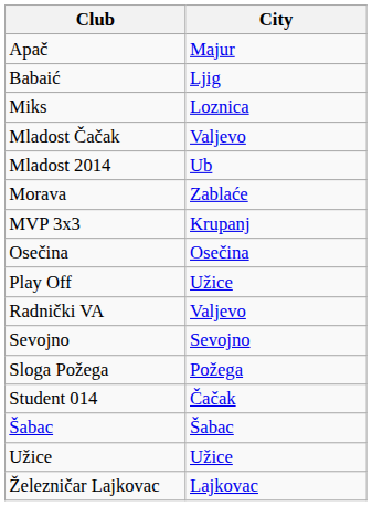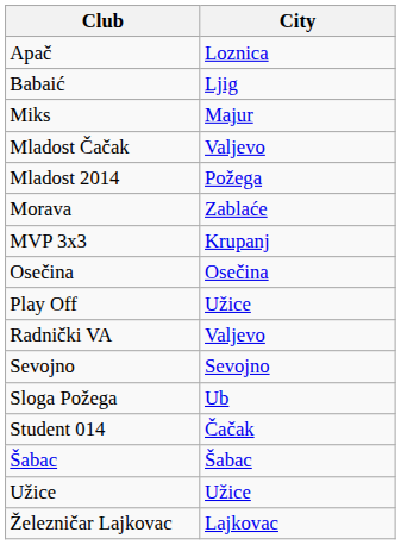Apač | City: Majur -> Loznica
Miks | City: Loznica -> Majur
Mladost 2014 | City: Ub -> Požega
Sloga Požega | City: Požega -> Ub
